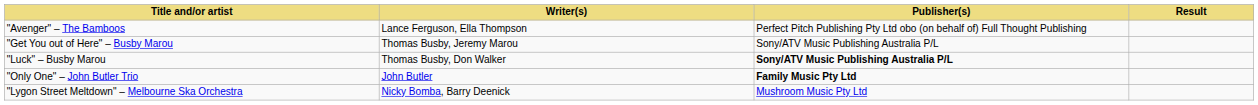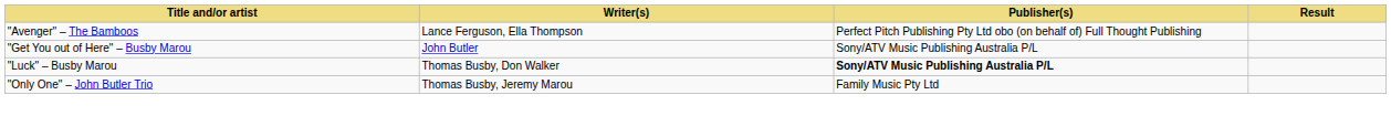"Get You out of Here" – Busby Marou | Writer(s): Thomas Busby, Jeremy Marou -> John Butler
"Only One" – John Butler Trio | Writer(s): John Butler -> Thomas Busby, Jeremy Marou
"Only One" – John Butler Trio | Publisher(s): bold -> normal
- row: "Lygon Street Meltdown" – Melbourne Ska Orchestra | Nicky Bomba, Barry Deenick | Mushroom Music Pty Ltd
